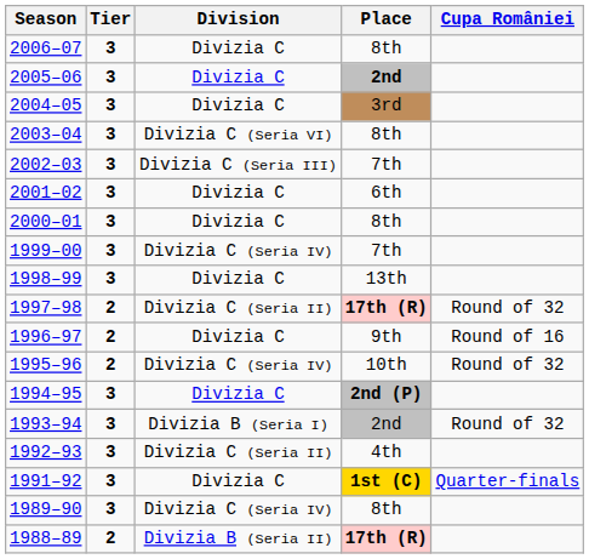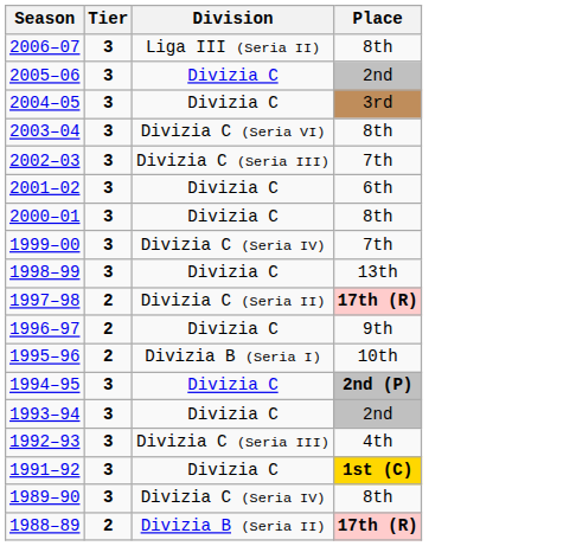- column: Cupa României | Round of 32 | Round of 16 | Round of 32 | Round of 32 | Quarter-finals
2006–07 | Division: Divizia C -> Liga III (Seria II)
2005–06 | Place: bold -> normal
1995–96 | Division: Divizia C (Seria IV) -> Divizia B (Seria I)
1993–94 | Division: Divizia B (Seria I) -> Divizia C
1992–93 | Division: Divizia C (Seria II) -> Divizia C (Seria III)
